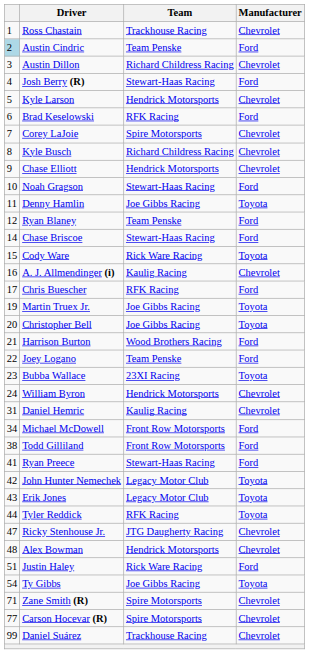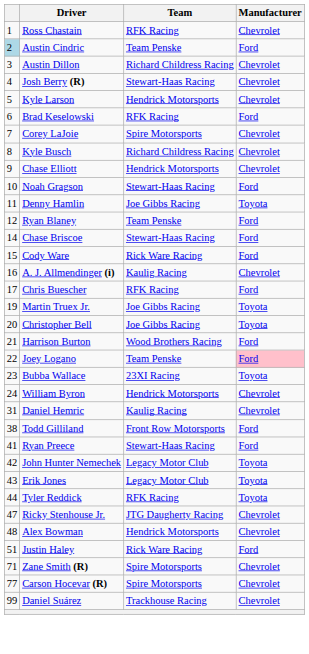Ross Chastain | Team: Trackhouse Racing -> RFK Racing
Josh Berry (R) | Manufacturer: Ford -> Chevrolet
Cody Ware | Manufacturer: Toyota -> Ford
Joey Logano | Manufacturer: no background -> pink background
- row: 34 | Michael McDowell | Front Row Motorsports | Ford
- row: 54 | Ty Gibbs | Joe Gibbs Racing | Toyota
